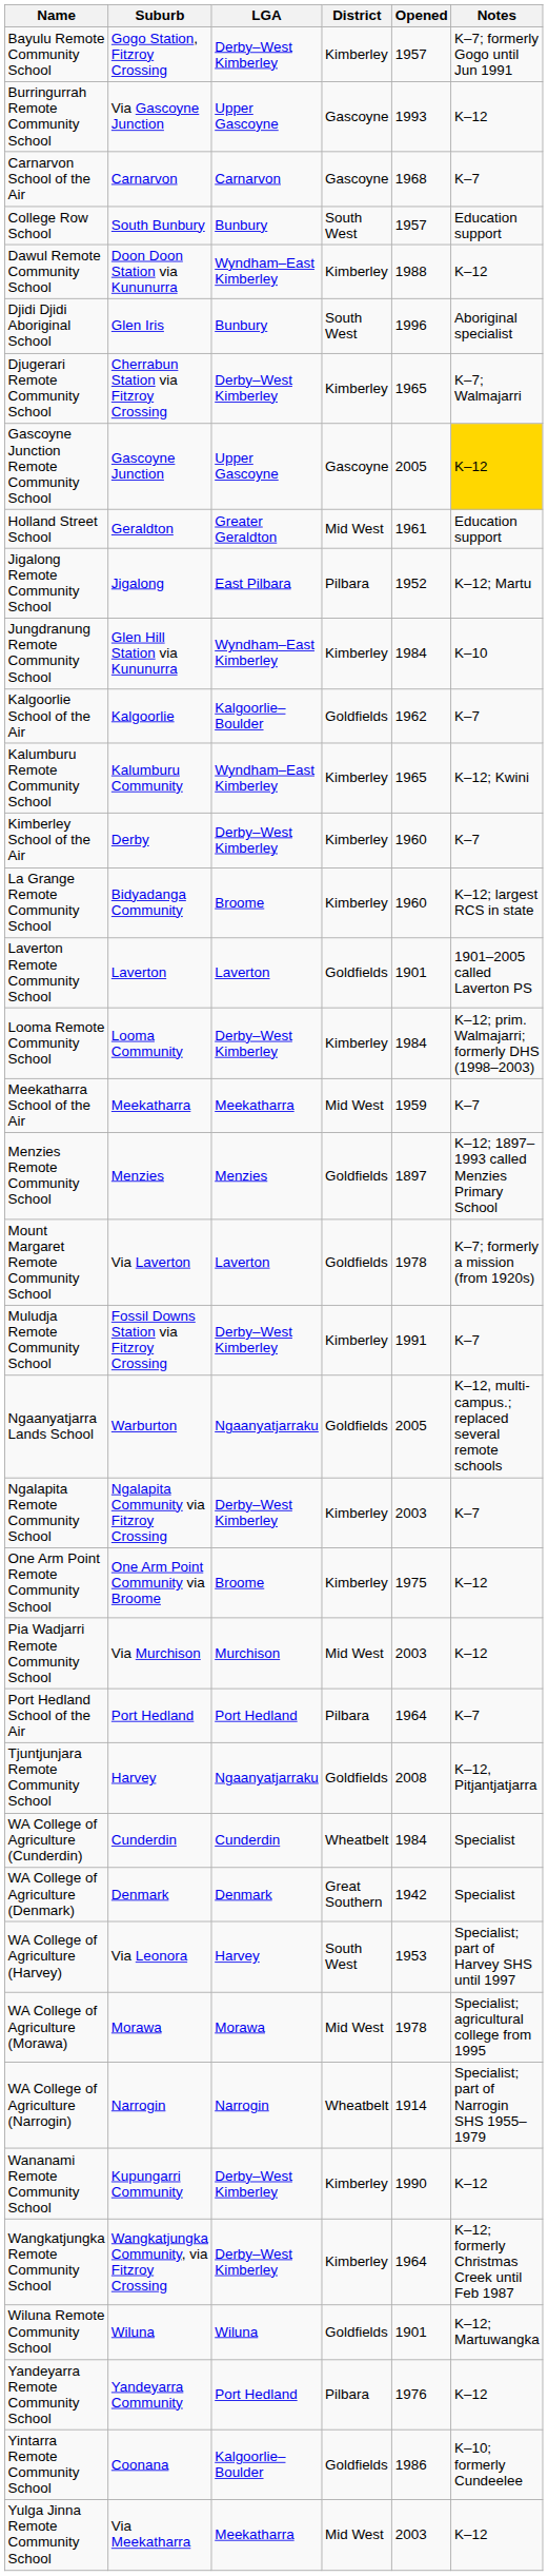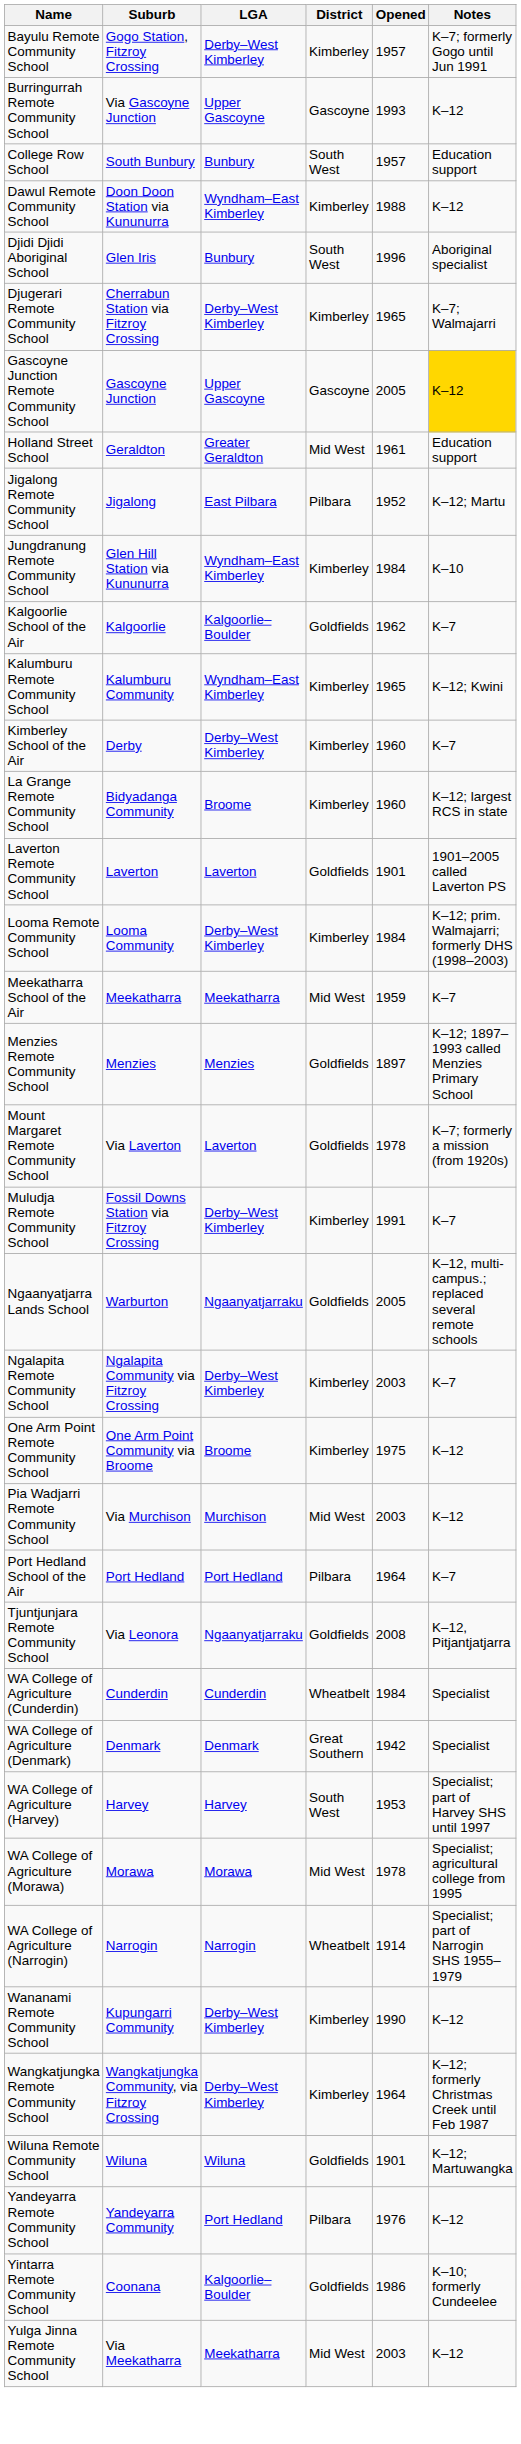- row: Carnarvon School of the Air | Carnarvon | Carnarvon | Gascoyne | 1968 | K–7
Tjuntjunjara Remote Community School | Suburb: Harvey -> Via Leonora
WA College of Agriculture (Harvey) | Suburb: Via Leonora -> Harvey
